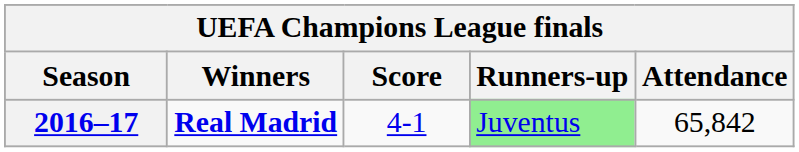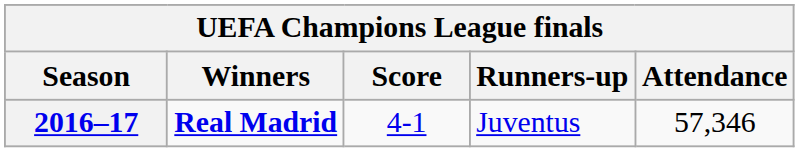2016–17 | Runners-up: lightgreen background -> no background
2016–17 | Attendance: 65,842 -> 57,346
